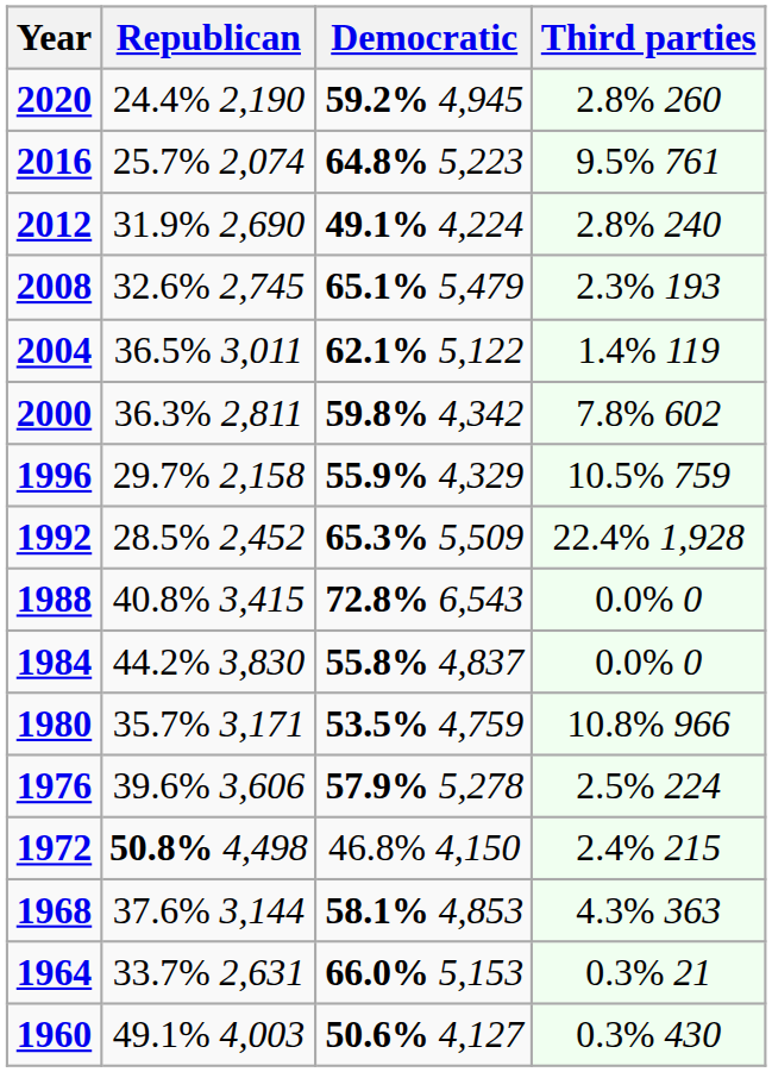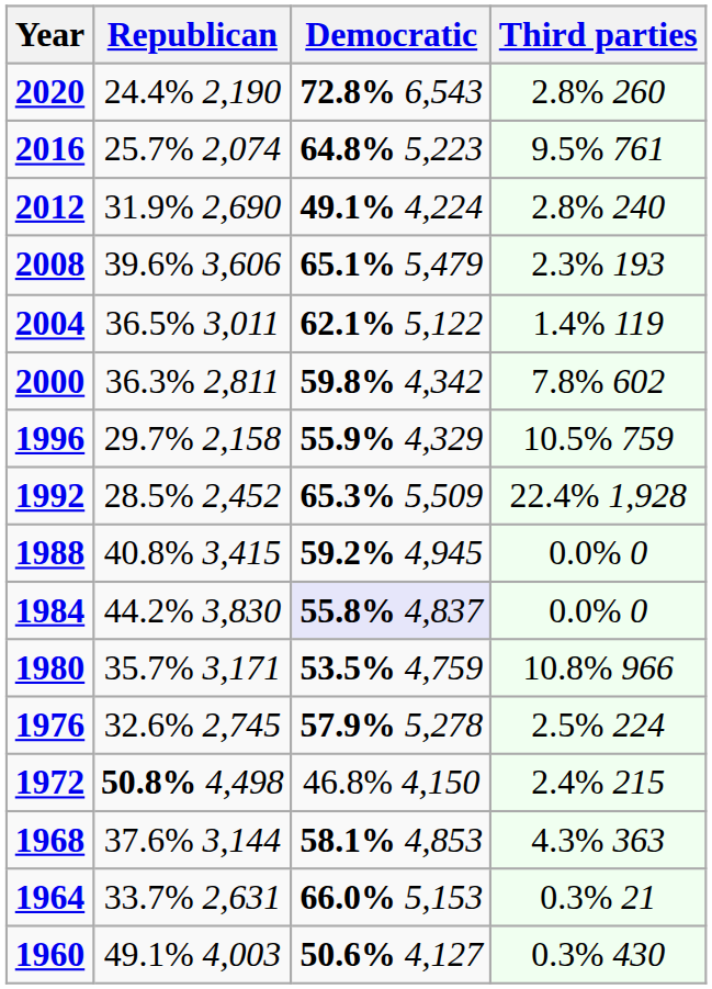2020 | Democratic: 59.2% 4,945 -> 72.8% 6,543
2008 | Republican: 32.6% 2,745 -> 39.6% 3,606
1988 | Democratic: 72.8% 6,543 -> 59.2% 4,945
1984 | Democratic: no background -> lavender background
1976 | Republican: 39.6% 3,606 -> 32.6% 2,745
